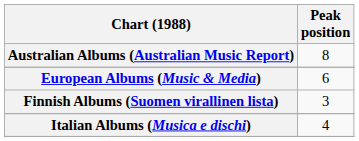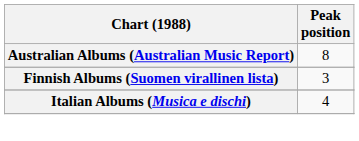- row: European Albums (Music & Media) | 6
